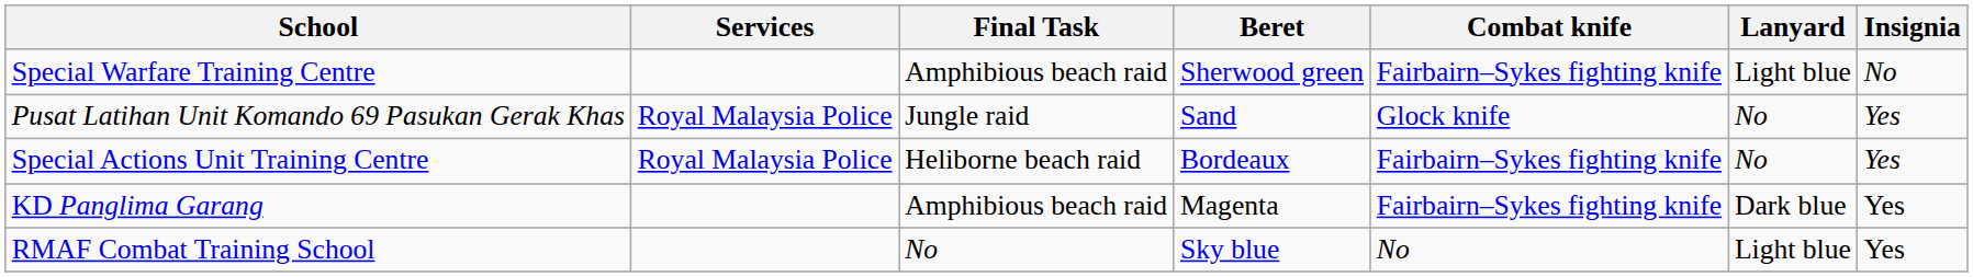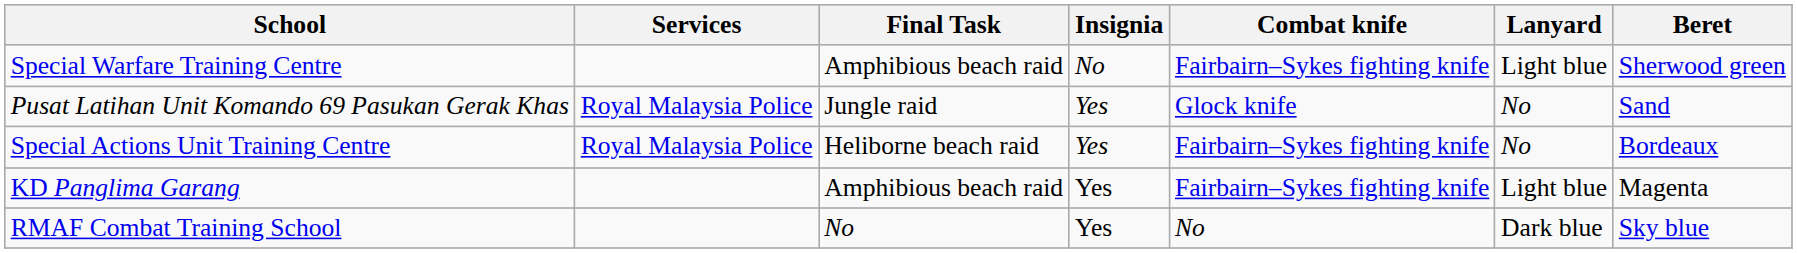columns swapped: Beret <-> Insignia
KD Panglima Garang | Lanyard: Dark blue -> Light blue
RMAF Combat Training School | Lanyard: Light blue -> Dark blue
